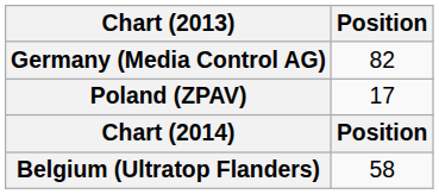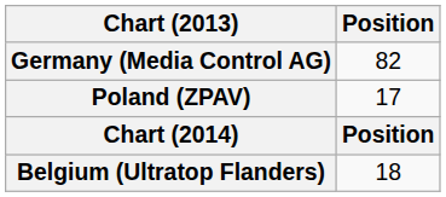Belgium (Ultratop Flanders) | Position: 58 -> 18
